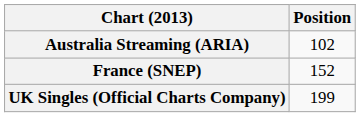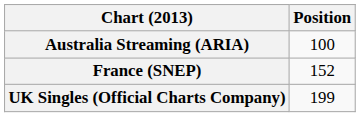Australia Streaming (ARIA) | Position: 102 -> 100
